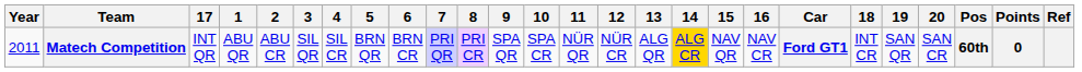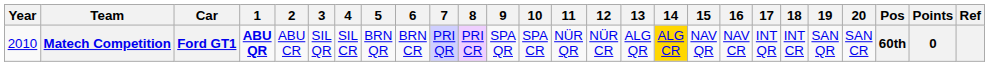columns swapped: Car <-> 17
Matech Competition | Year: 2011 -> 2010
Matech Competition | 1: normal -> bold
